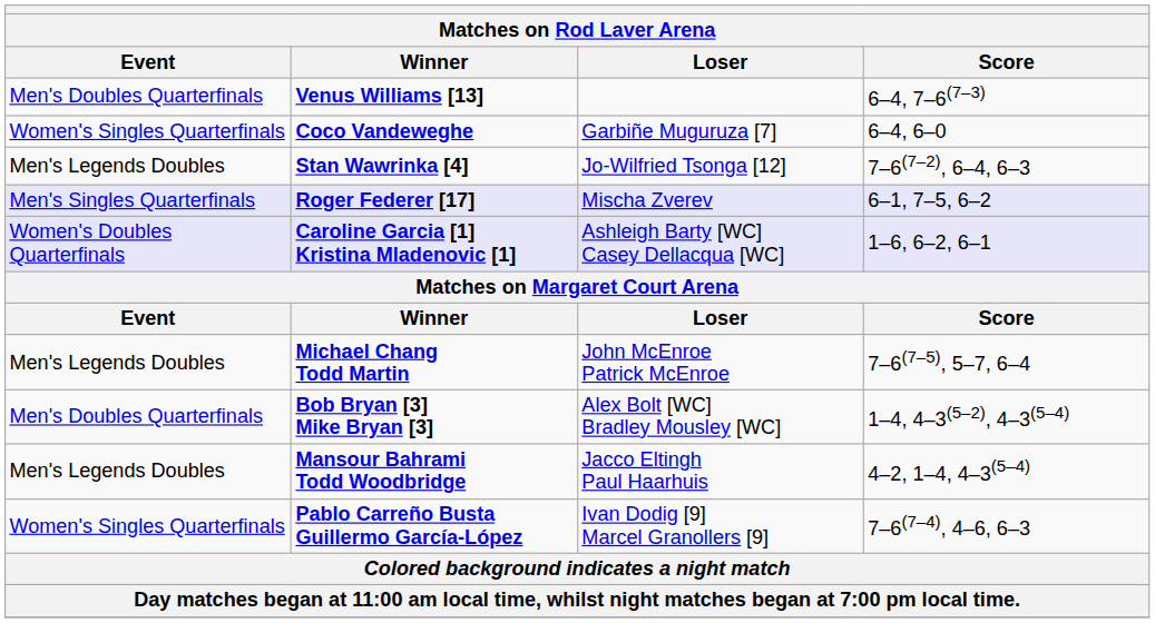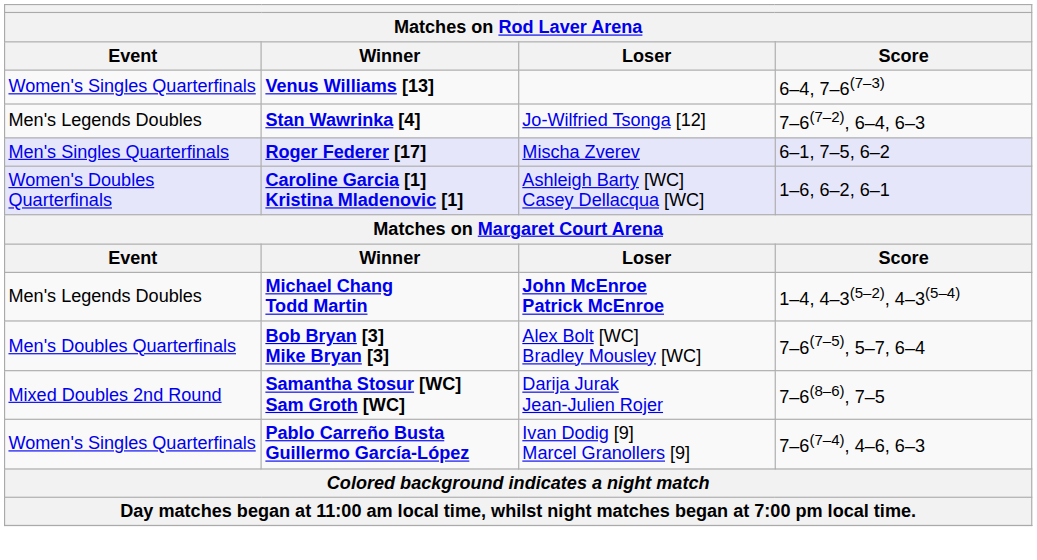Venus Williams [13] | Event: Men's Doubles Quarterfinals -> Women's Singles Quarterfinals
- row: Women's Singles Quarterfinals | Coco Vandeweghe | Garbiñe Muguruza [7] | 6–4, 6–0
Michael Chang Todd Martin | Loser: normal -> bold
Michael Chang Todd Martin | Score: 7–6(7–5), 5–7, 6–4 -> 1–4, 4–3(5–2), 4–3(5–4)
Bob Bryan [3] Mike Bryan [3] | Score: 1–4, 4–3(5–2), 4–3(5–4) -> 7–6(7–5), 5–7, 6–4
- row: Men's Legends Doubles | Mansour Bahrami Todd Woodbridge | Jacco Eltingh Paul Haarhuis | 4–2, 1–4, 4–3(5–4)
+ row: Mixed Doubles 2nd Round | Samantha Stosur [WC] Sam Groth [WC] | Darija Jurak Jean-Julien Rojer | 7–6(8–6), 7–5
